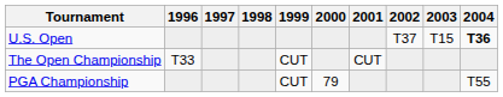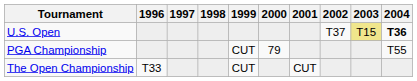U.S. Open | 2003: no background -> khaki background
rows swapped: The Open Championship <-> PGA Championship
